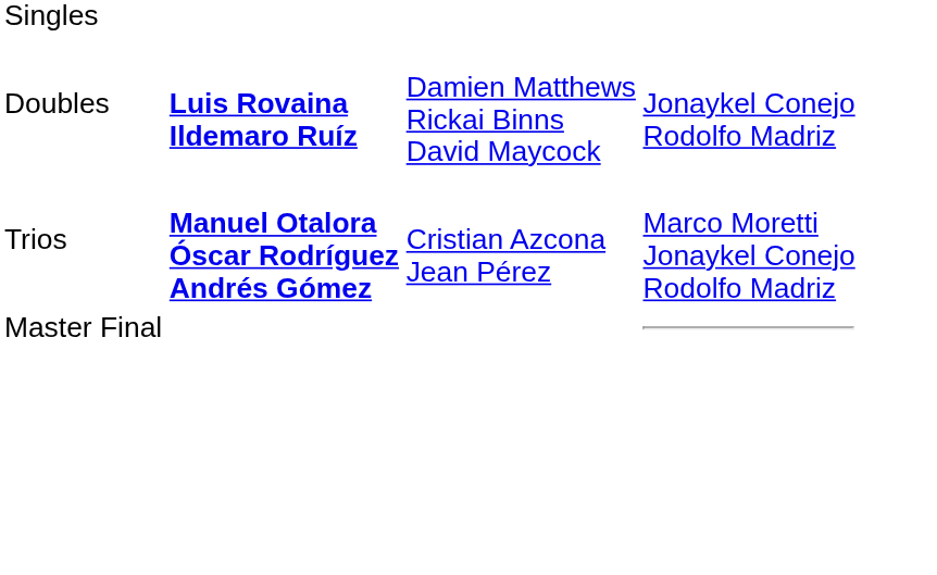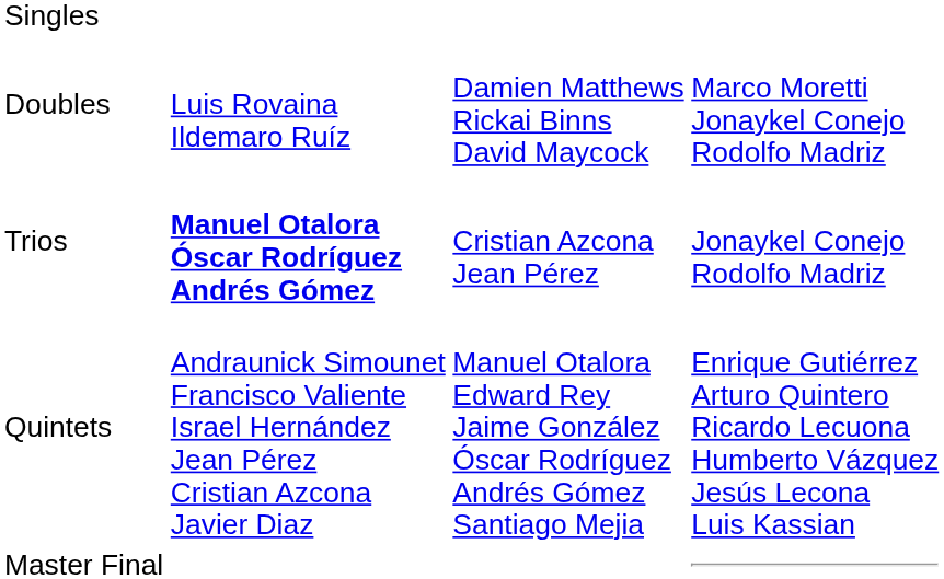Doubles | column 2: bold -> normal
Doubles | column 4: Jonaykel Conejo Rodolfo Madriz -> Marco Moretti Jonaykel Conejo Rodolfo Madriz
Trios | column 4: Marco Moretti Jonaykel Conejo Rodolfo Madriz -> Jonaykel Conejo Rodolfo Madriz
+ row: Quintets | Andraunick Simounet Francisco Valiente Israel Hernández Jean Pérez Cristian Azcona Javier Diaz | Manuel Otalora Edward Rey Jaime González Óscar Rodríguez Andrés Gómez Santiago Mejia | Enrique Gutiérrez Arturo Quintero Ricardo Lecuona Humberto Vázquez Jesús Lecona Luis Kassian
